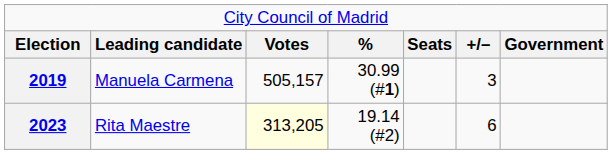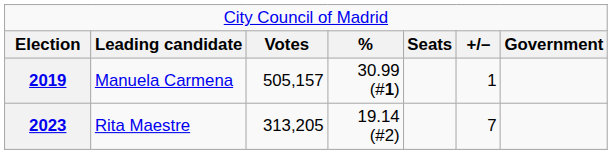2019 | column 6: 3 -> 1
2023 | column 3: lightyellow background -> no background
2023 | column 6: 6 -> 7
